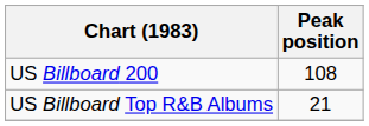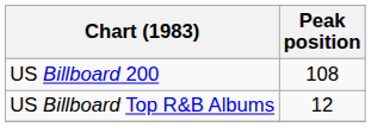US Billboard Top R&B Albums | Peak position: 21 -> 12
